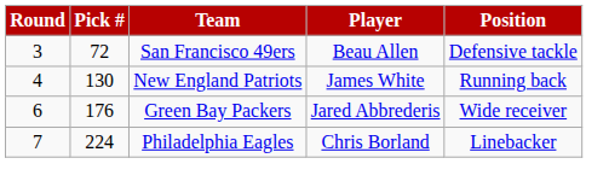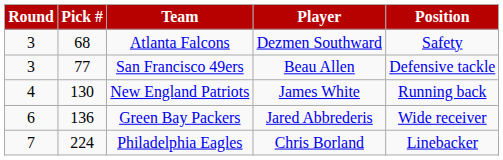+ row: 3 | 68 | Atlanta Falcons | Dezmen Southward | Safety
San Francisco 49ers | Pick #: 72 -> 77
Green Bay Packers | Pick #: 176 -> 136
